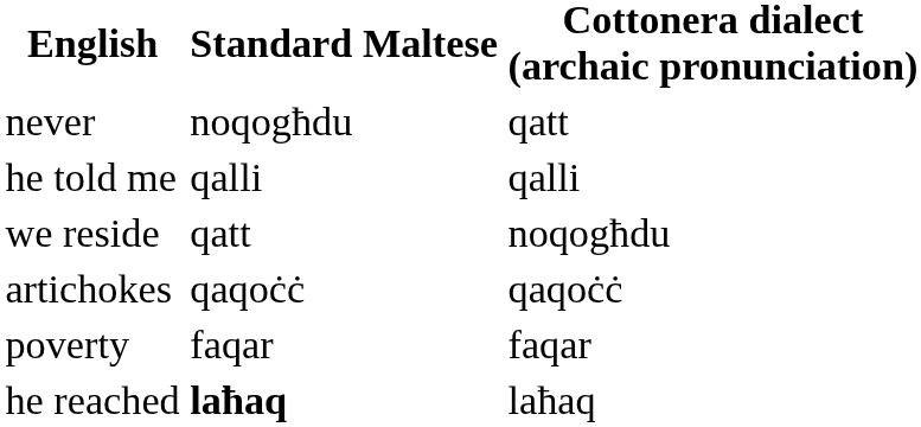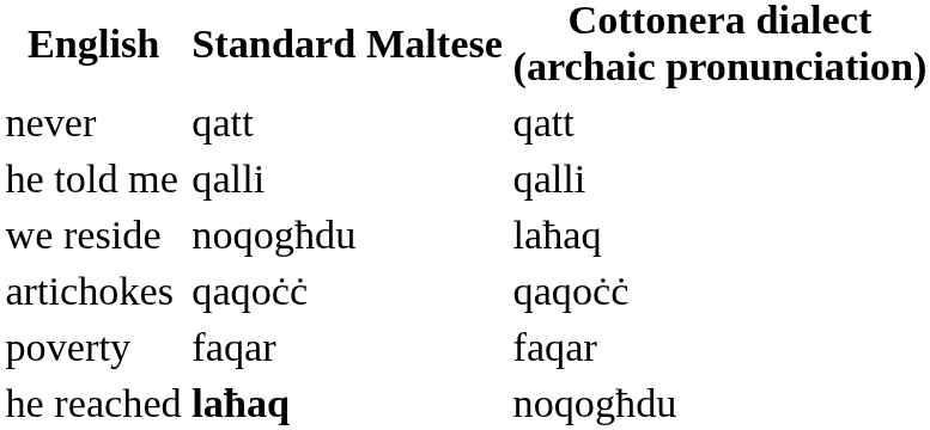never | Standard Maltese: noqogħdu -> qatt
we reside | Standard Maltese: qatt -> noqogħdu
we reside | Cottonera dialect (archaic pronunciation): noqogħdu -> laħaq
he reached | Cottonera dialect (archaic pronunciation): laħaq -> noqogħdu
